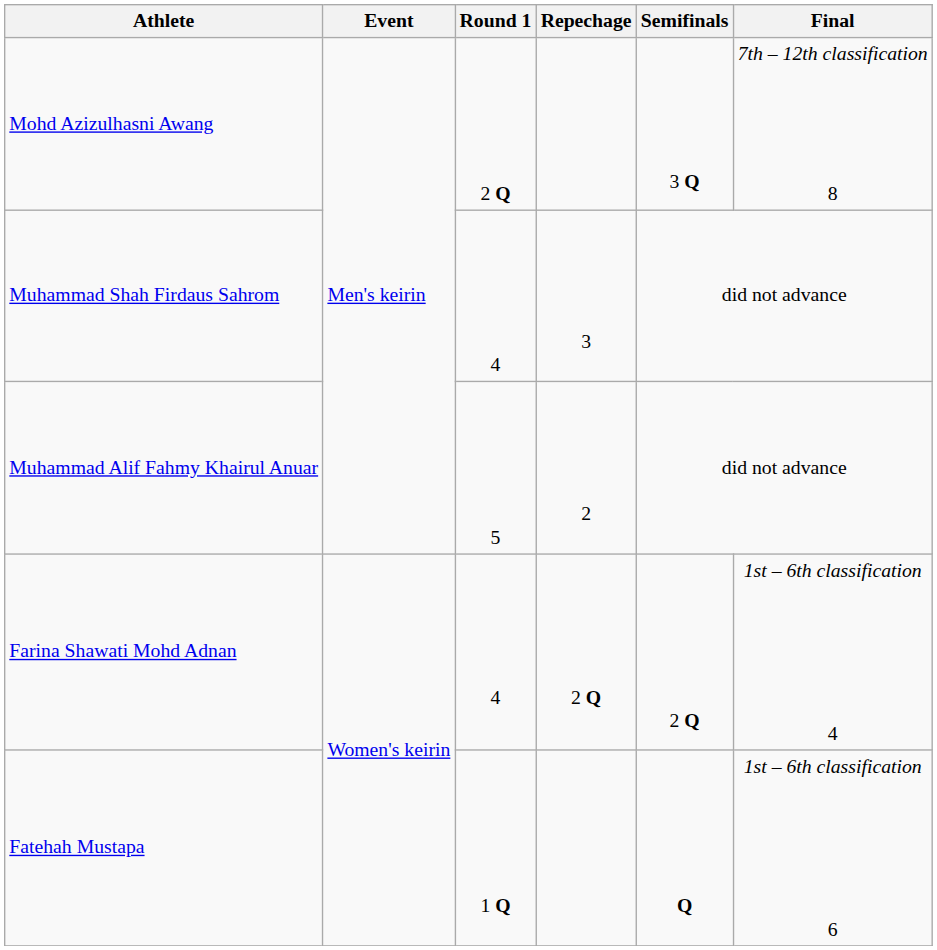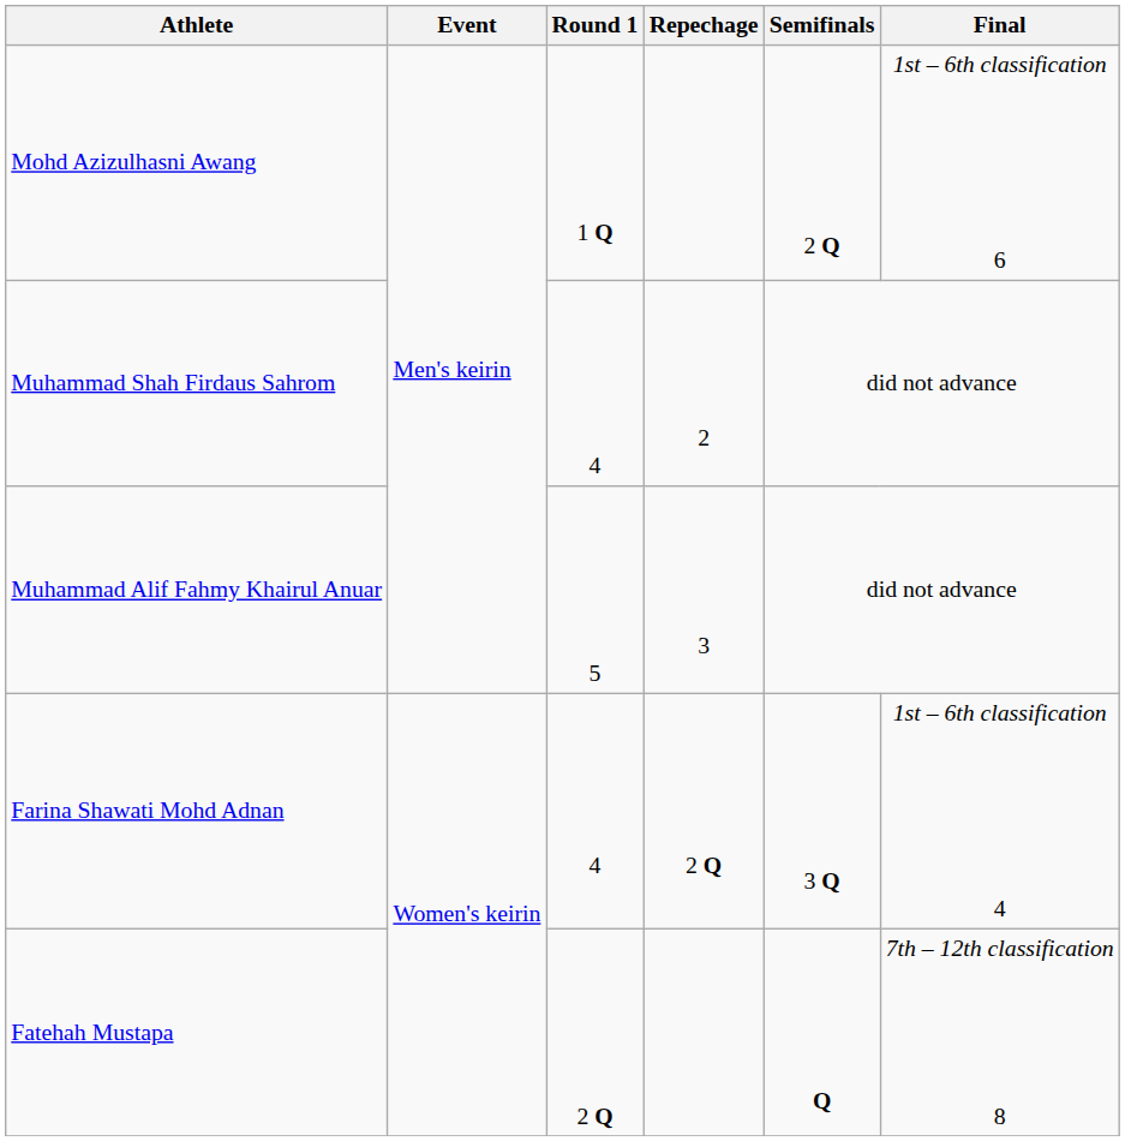Mohd Azizulhasni Awang | Round 1: 2 Q -> 1 Q
Mohd Azizulhasni Awang | Semifinals: 3 Q -> 2 Q
Mohd Azizulhasni Awang | Final: 7th – 12th classification 8 -> 1st – 6th classification 6
Muhammad Shah Firdaus Sahrom | Repechage: 3 -> 2
Muhammad Alif Fahmy Khairul Anuar | Repechage: 2 -> 3
Farina Shawati Mohd Adnan | Semifinals: 2 Q -> 3 Q
Fatehah Mustapa | Round 1: 1 Q -> 2 Q
Fatehah Mustapa | Final: 1st – 6th classification 6 -> 7th – 12th classification 8
